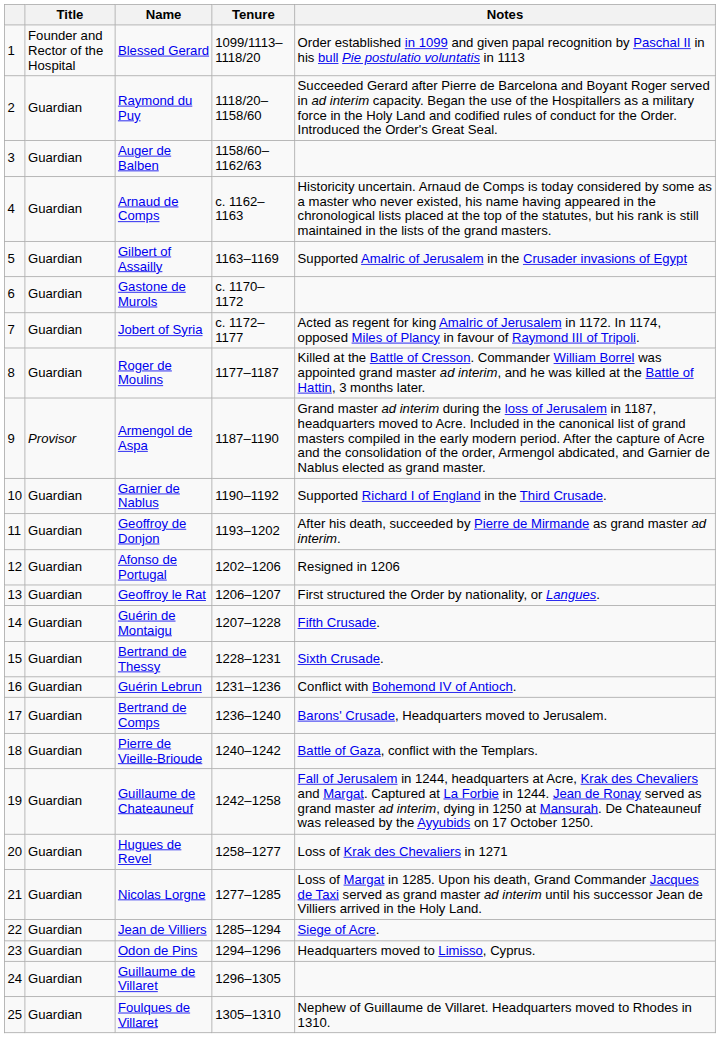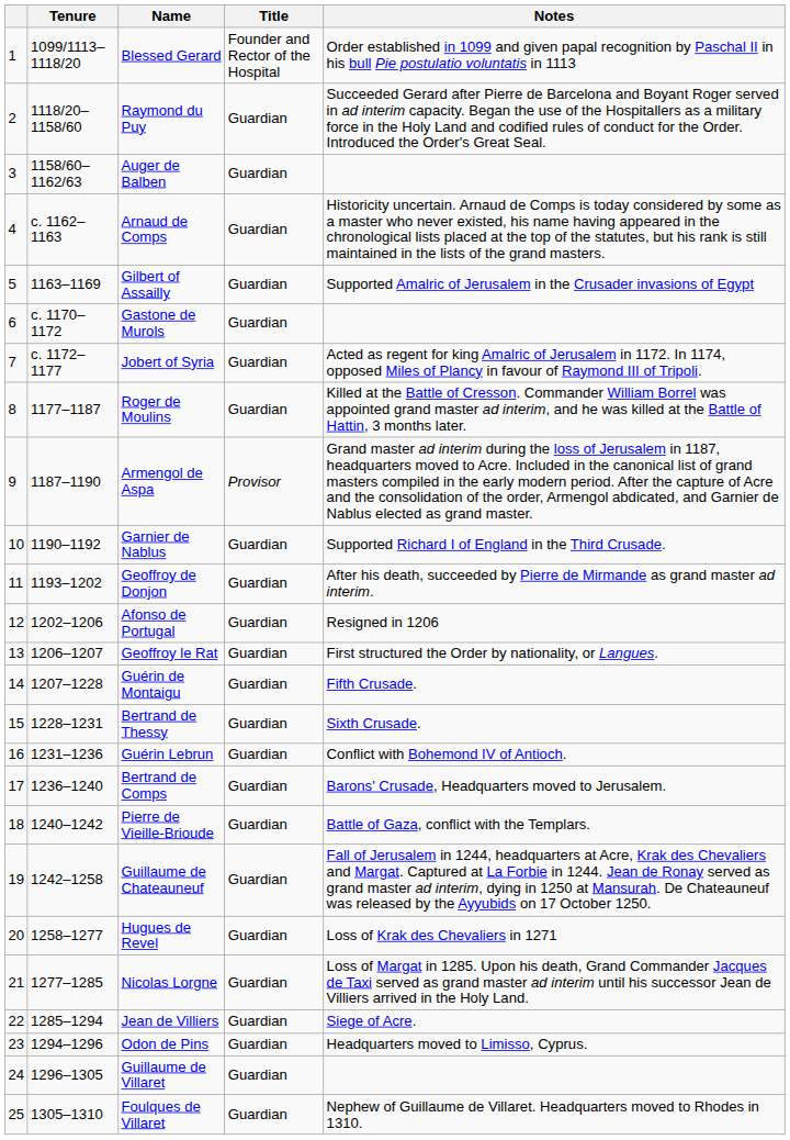columns swapped: Title <-> Tenure
